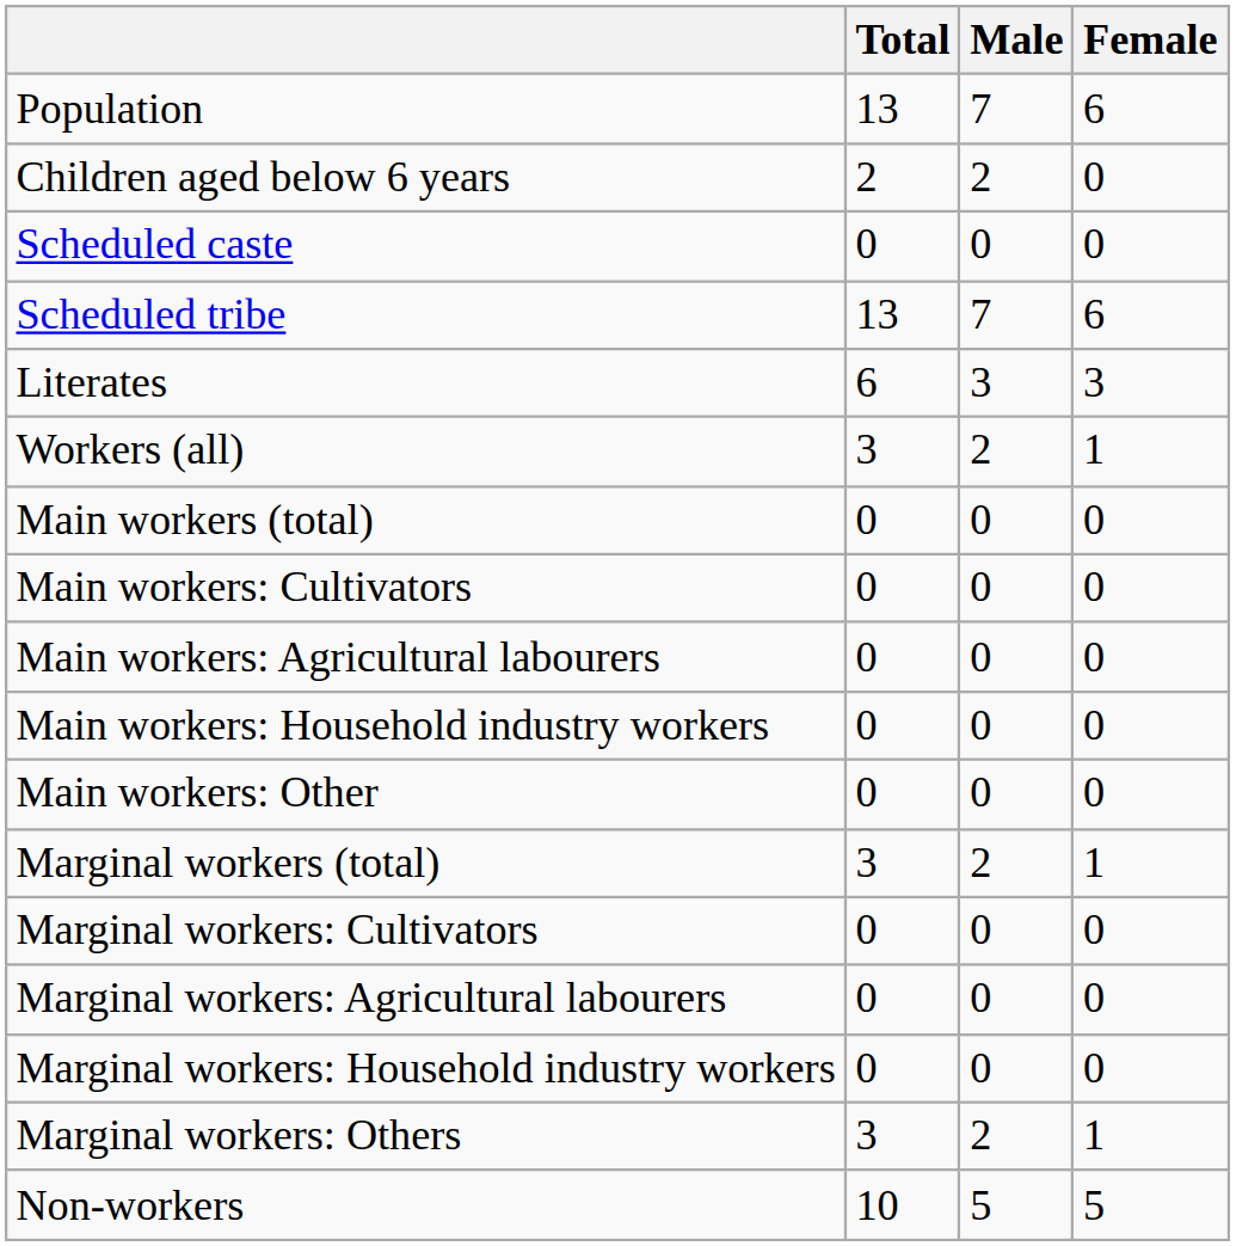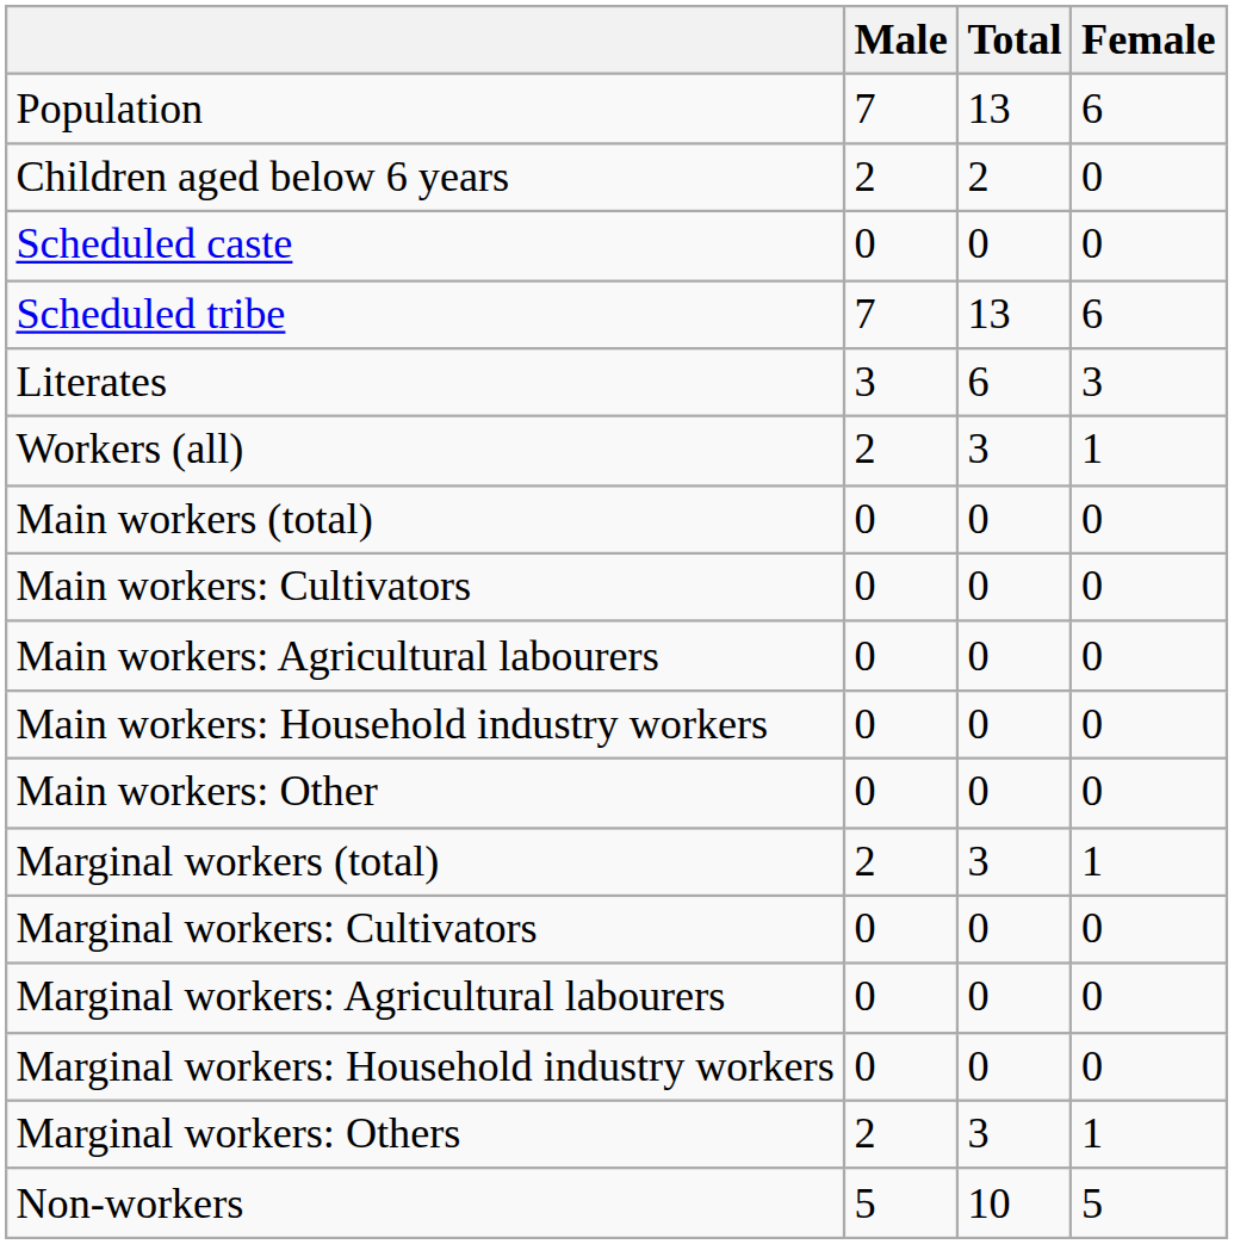columns swapped: Total <-> Male
